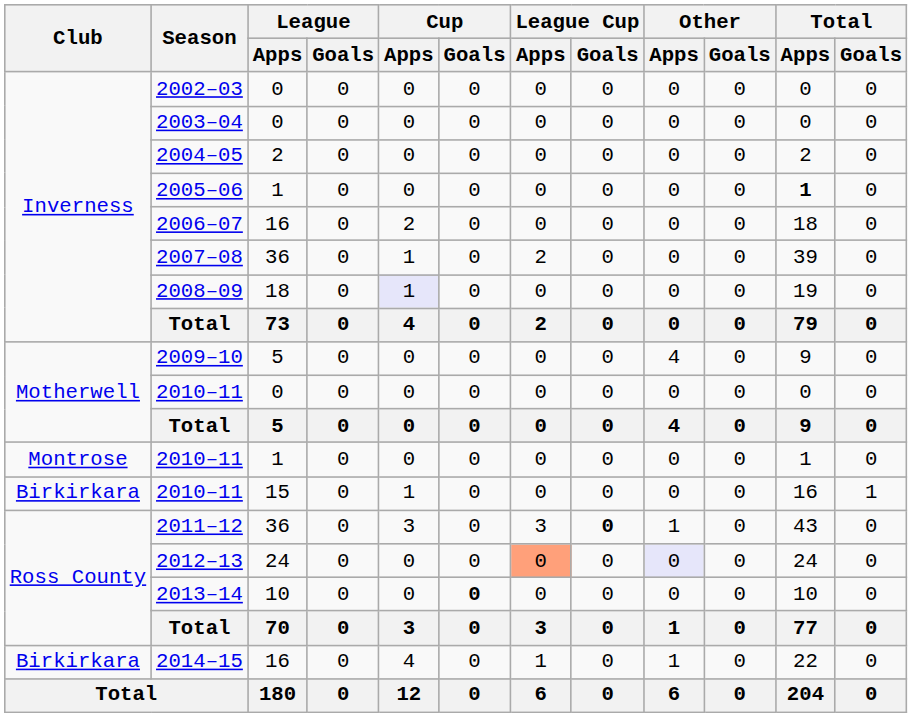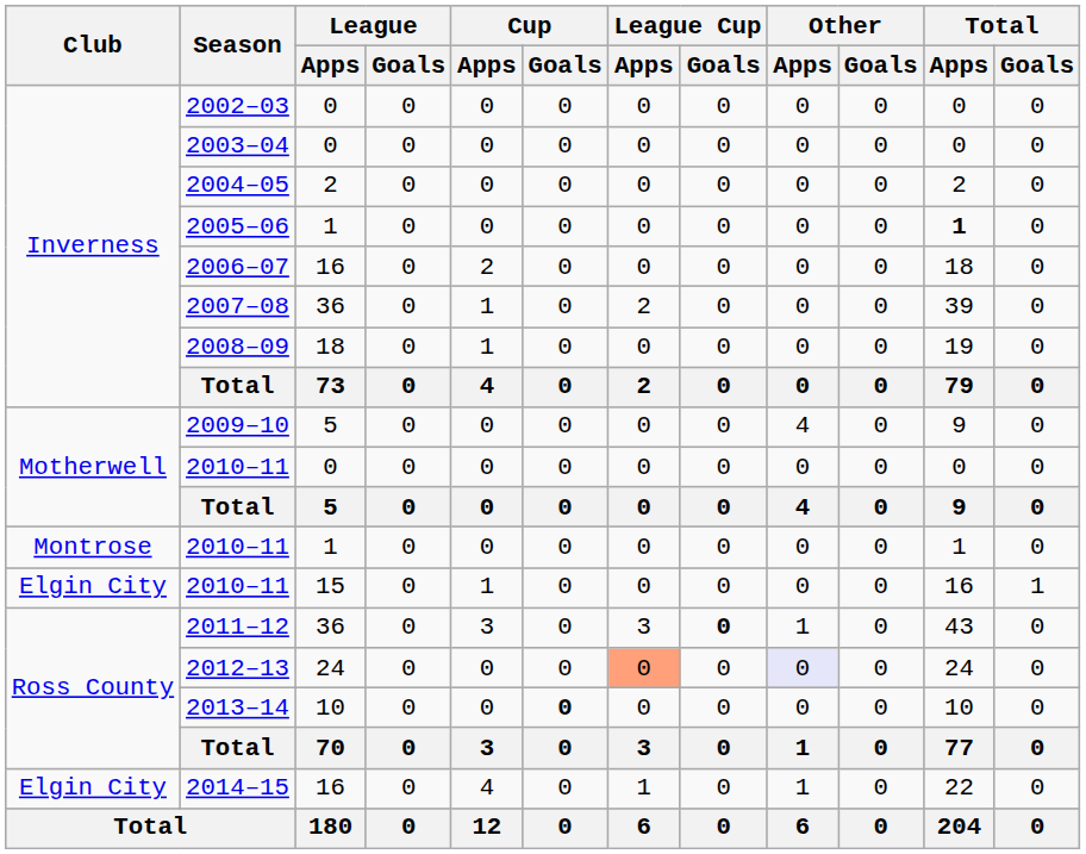2008–09 | Cup / Apps: lavender background -> no background
2010–11 / 15 | Club: Birkirkara -> Elgin City
2014–15 | Club: Birkirkara -> Elgin City
